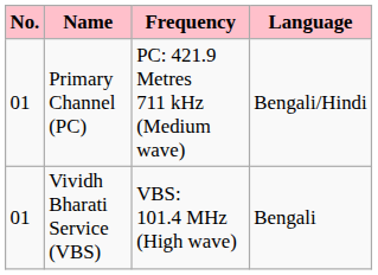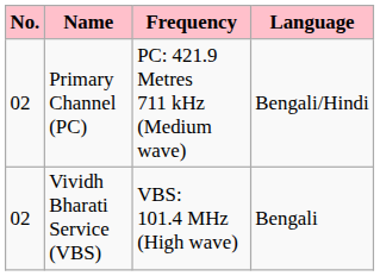Primary Channel (PC) | No.: 01 -> 02
Vividh Bharati Service (VBS) | No.: 01 -> 02
